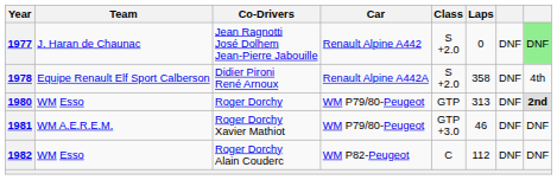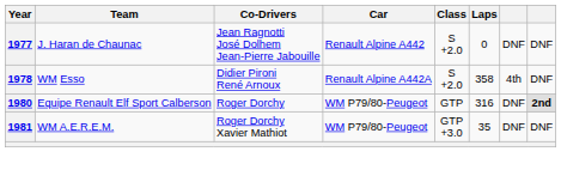1977 | column 8: lightgreen background -> no background
1978 | Team: Equipe Renault Elf Sport Calberson -> WM Esso
1978 | column 7: DNF -> 4th
1978 | column 8: 4th -> DNF
1980 | Team: WM Esso -> Equipe Renault Elf Sport Calberson
1980 | Laps: 313 -> 316
1981 | Laps: 46 -> 35
- row: 1982 | WM Esso | Roger Dorchy Alain Couderc | WM P82-Peugeot | C | 112 | DNF | DNF
